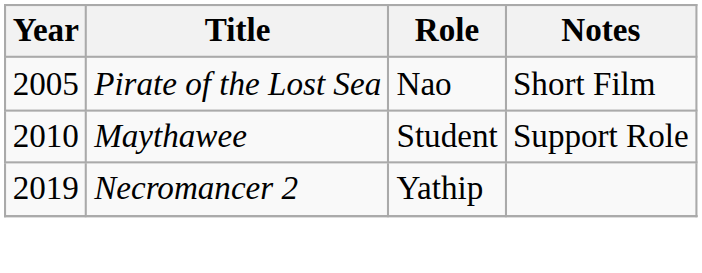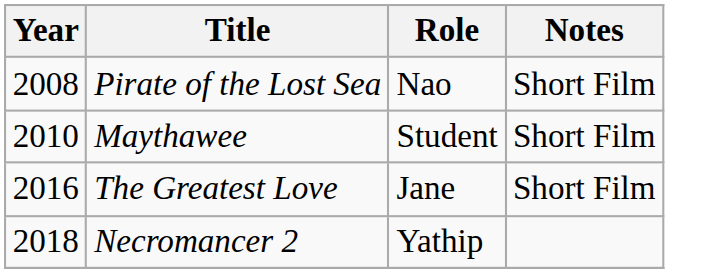Pirate of the Lost Sea | Year: 2005 -> 2008
Maythawee | Notes: Support Role -> Short Film
+ row: 2016 | The Greatest Love | Jane | Short Film
Necromancer 2 | Year: 2019 -> 2018
